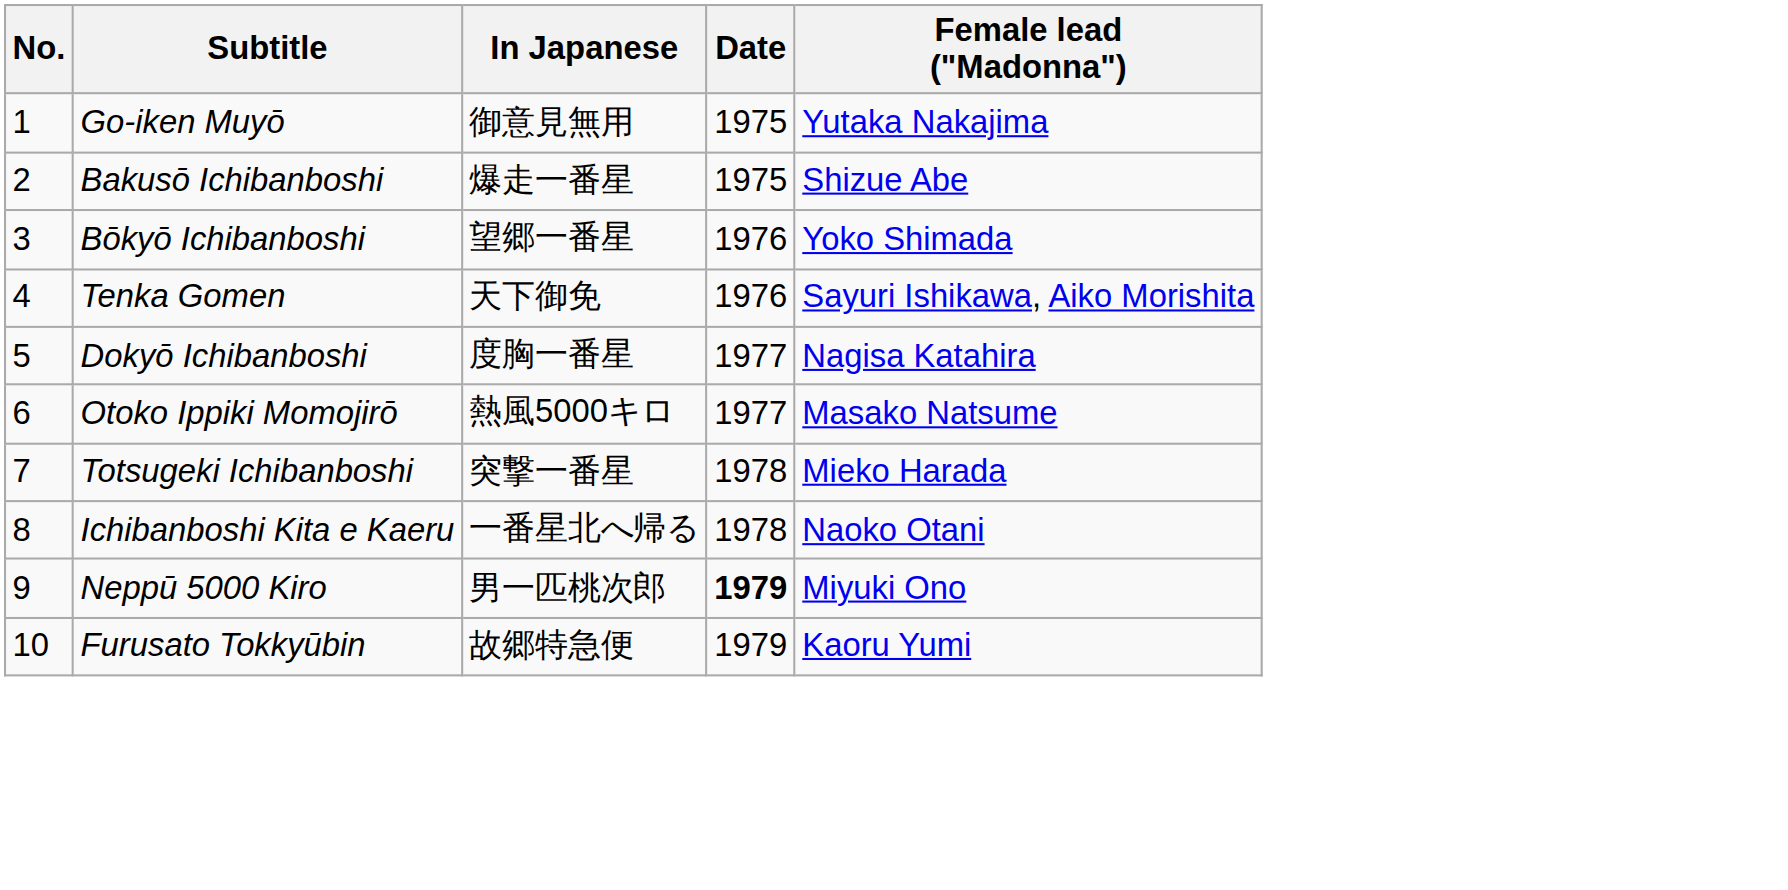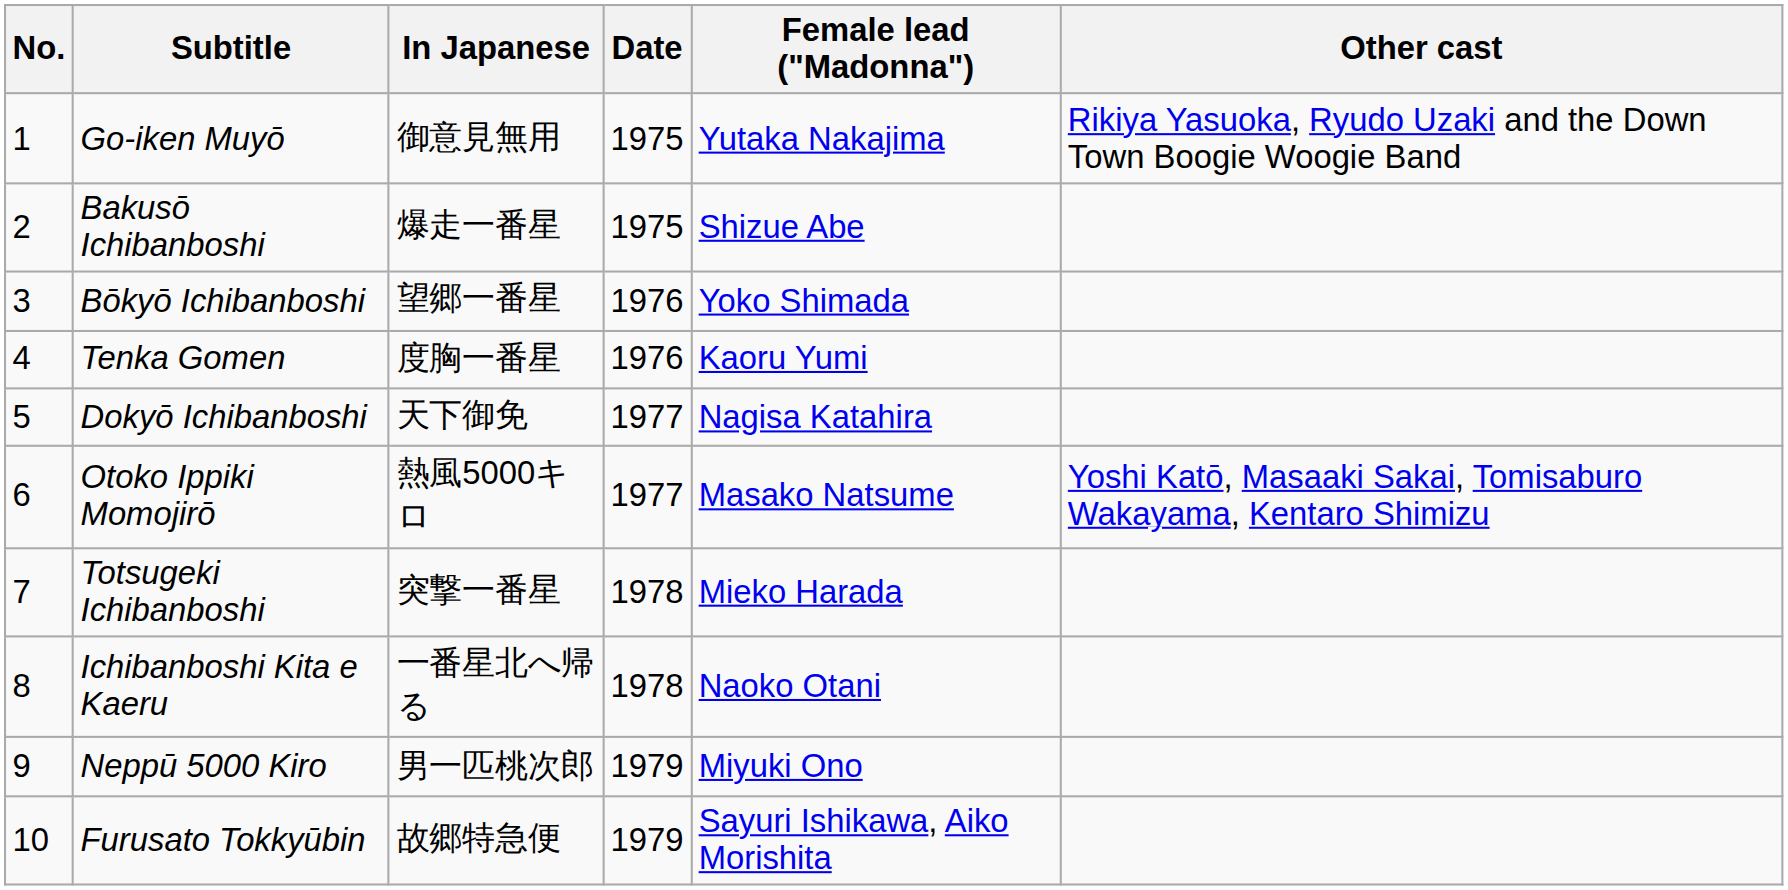+ column: Other cast | Rikiya Yasuoka, Ryudo Uzaki and the Down Town Boogie Woogie Band | Yoshi Katō, Masaaki Sakai, Tomisaburo Wakayama, Kentaro Shimizu
Tenka Gomen | In Japanese: 天下御免 -> 度胸一番星
Tenka Gomen | Female lead ("Madonna"): Sayuri Ishikawa, Aiko Morishita -> Kaoru Yumi
Dokyō Ichibanboshi | In Japanese: 度胸一番星 -> 天下御免
Neppū 5000 Kiro | Date: bold -> normal
Furusato Tokkyūbin | Female lead ("Madonna"): Kaoru Yumi -> Sayuri Ishikawa, Aiko Morishita
